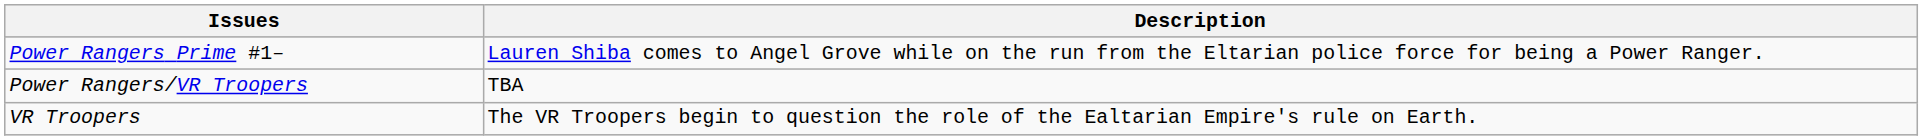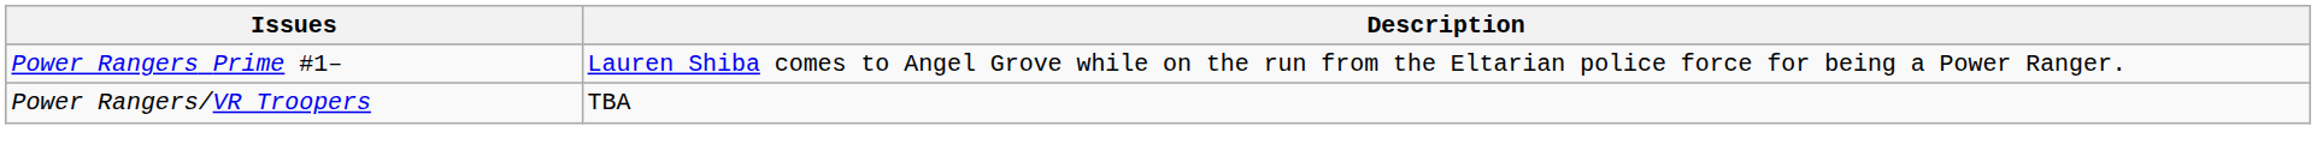- row: VR Troopers | The VR Troopers begin to question the role of the Ealtarian Empire's rule on Earth.
